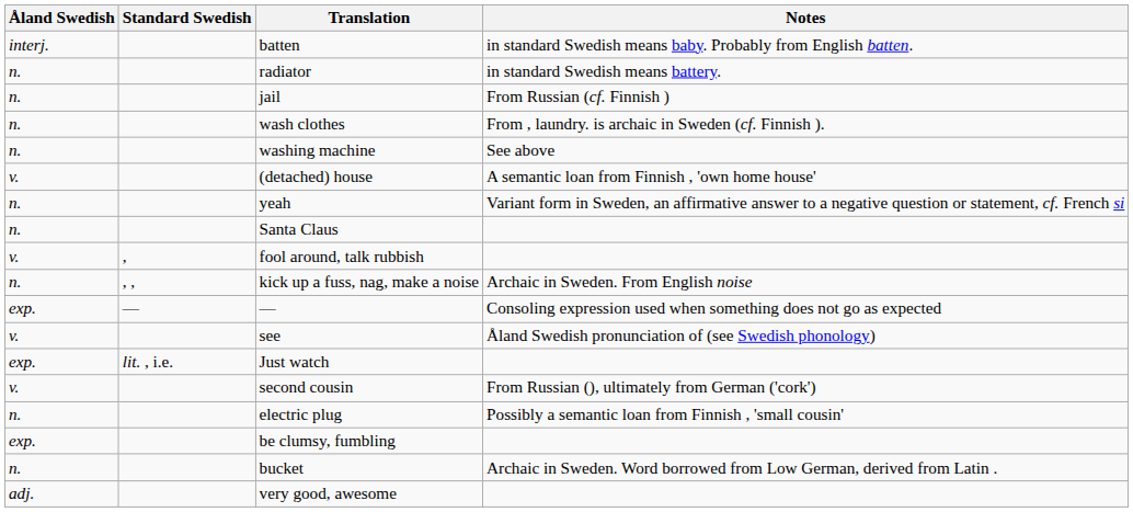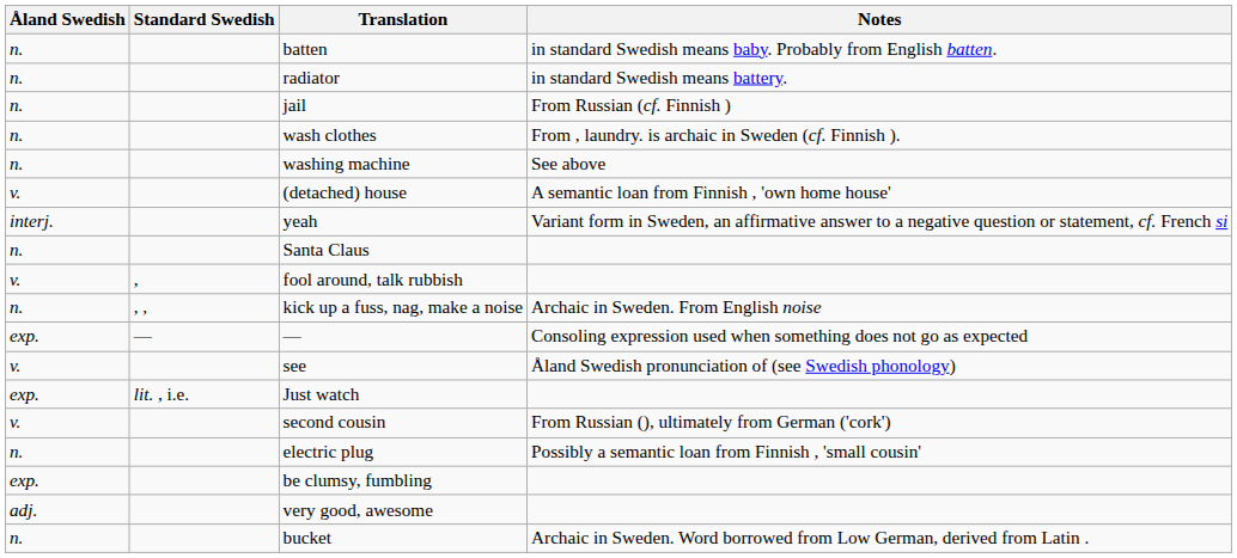batten | Åland Swedish: interj. -> n.
yeah | Åland Swedish: n. -> interj.
rows swapped: very good, awesome <-> bucket
